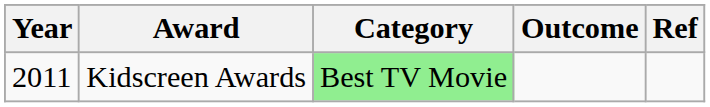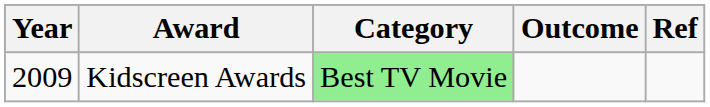Kidscreen Awards | Year: 2011 -> 2009
